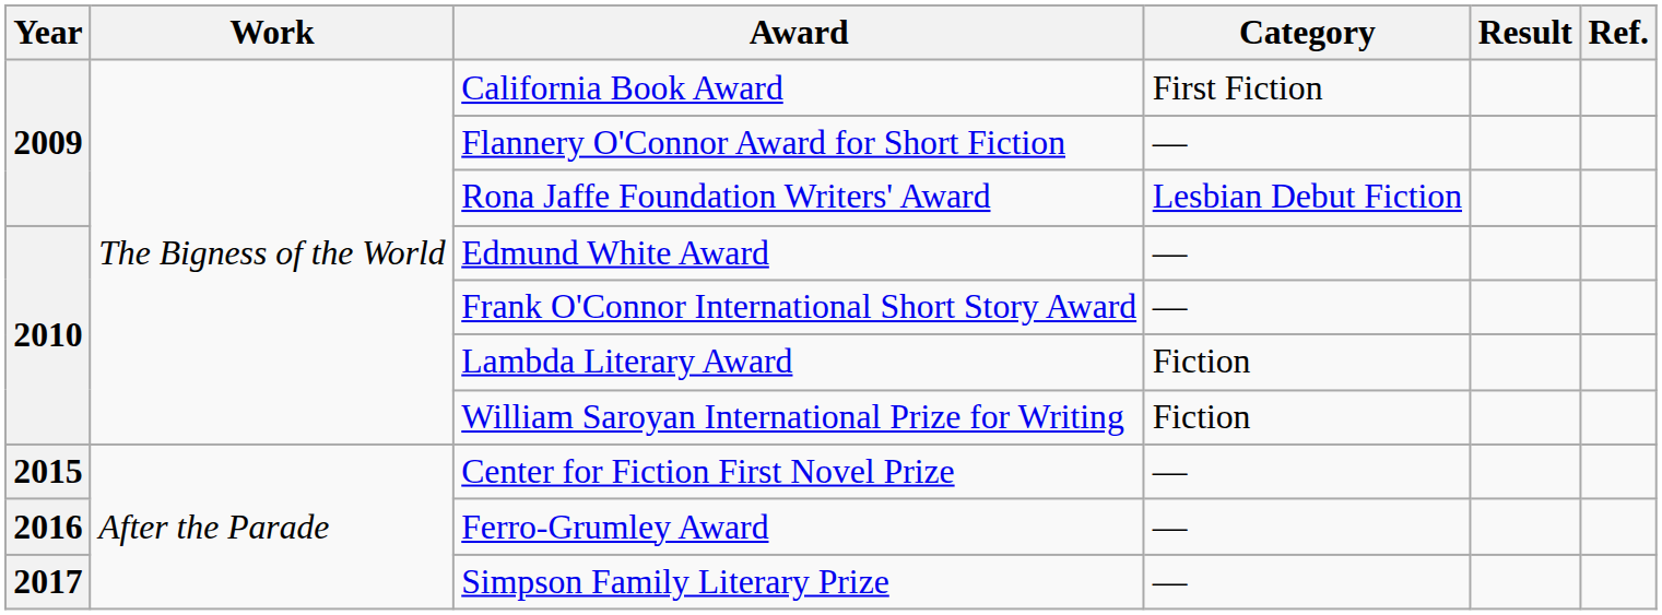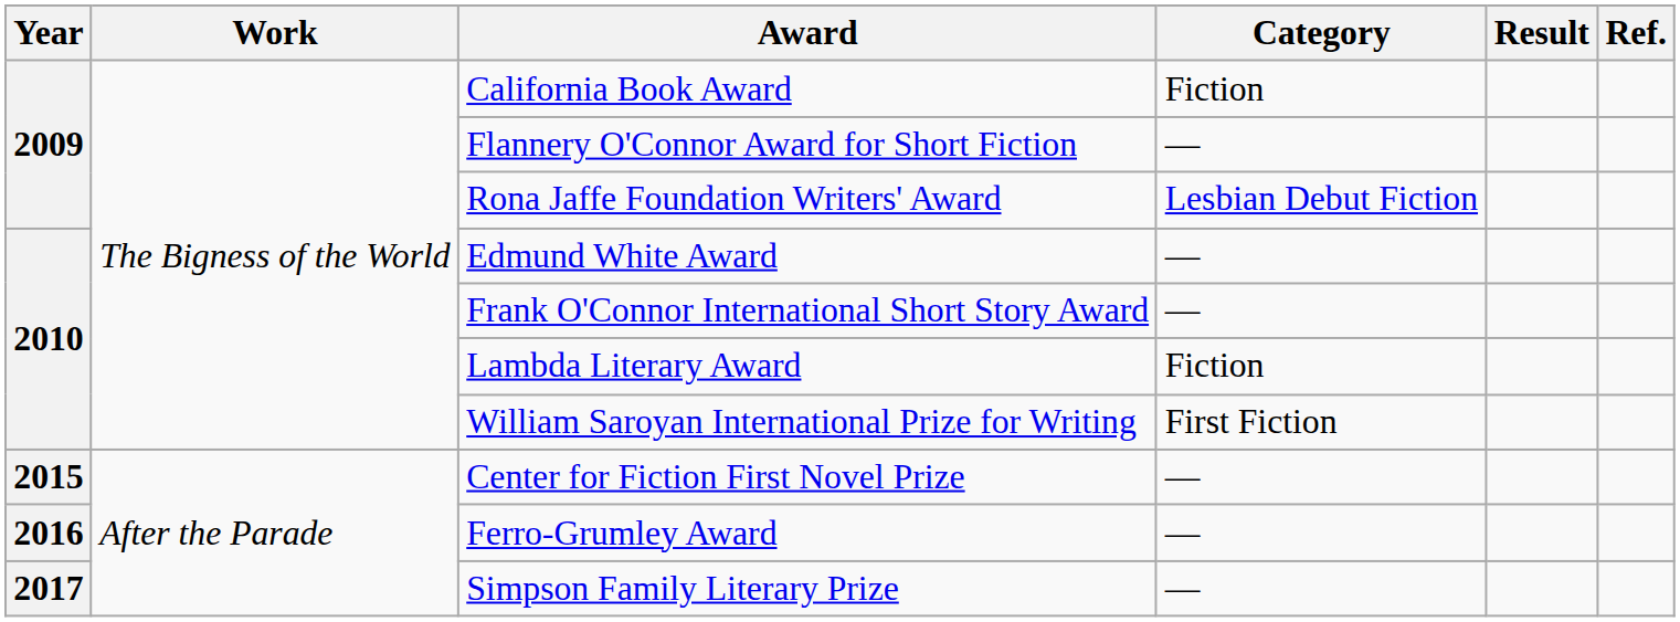California Book Award | Category: First Fiction -> Fiction
William Saroyan International Prize for Writing | Category: Fiction -> First Fiction
